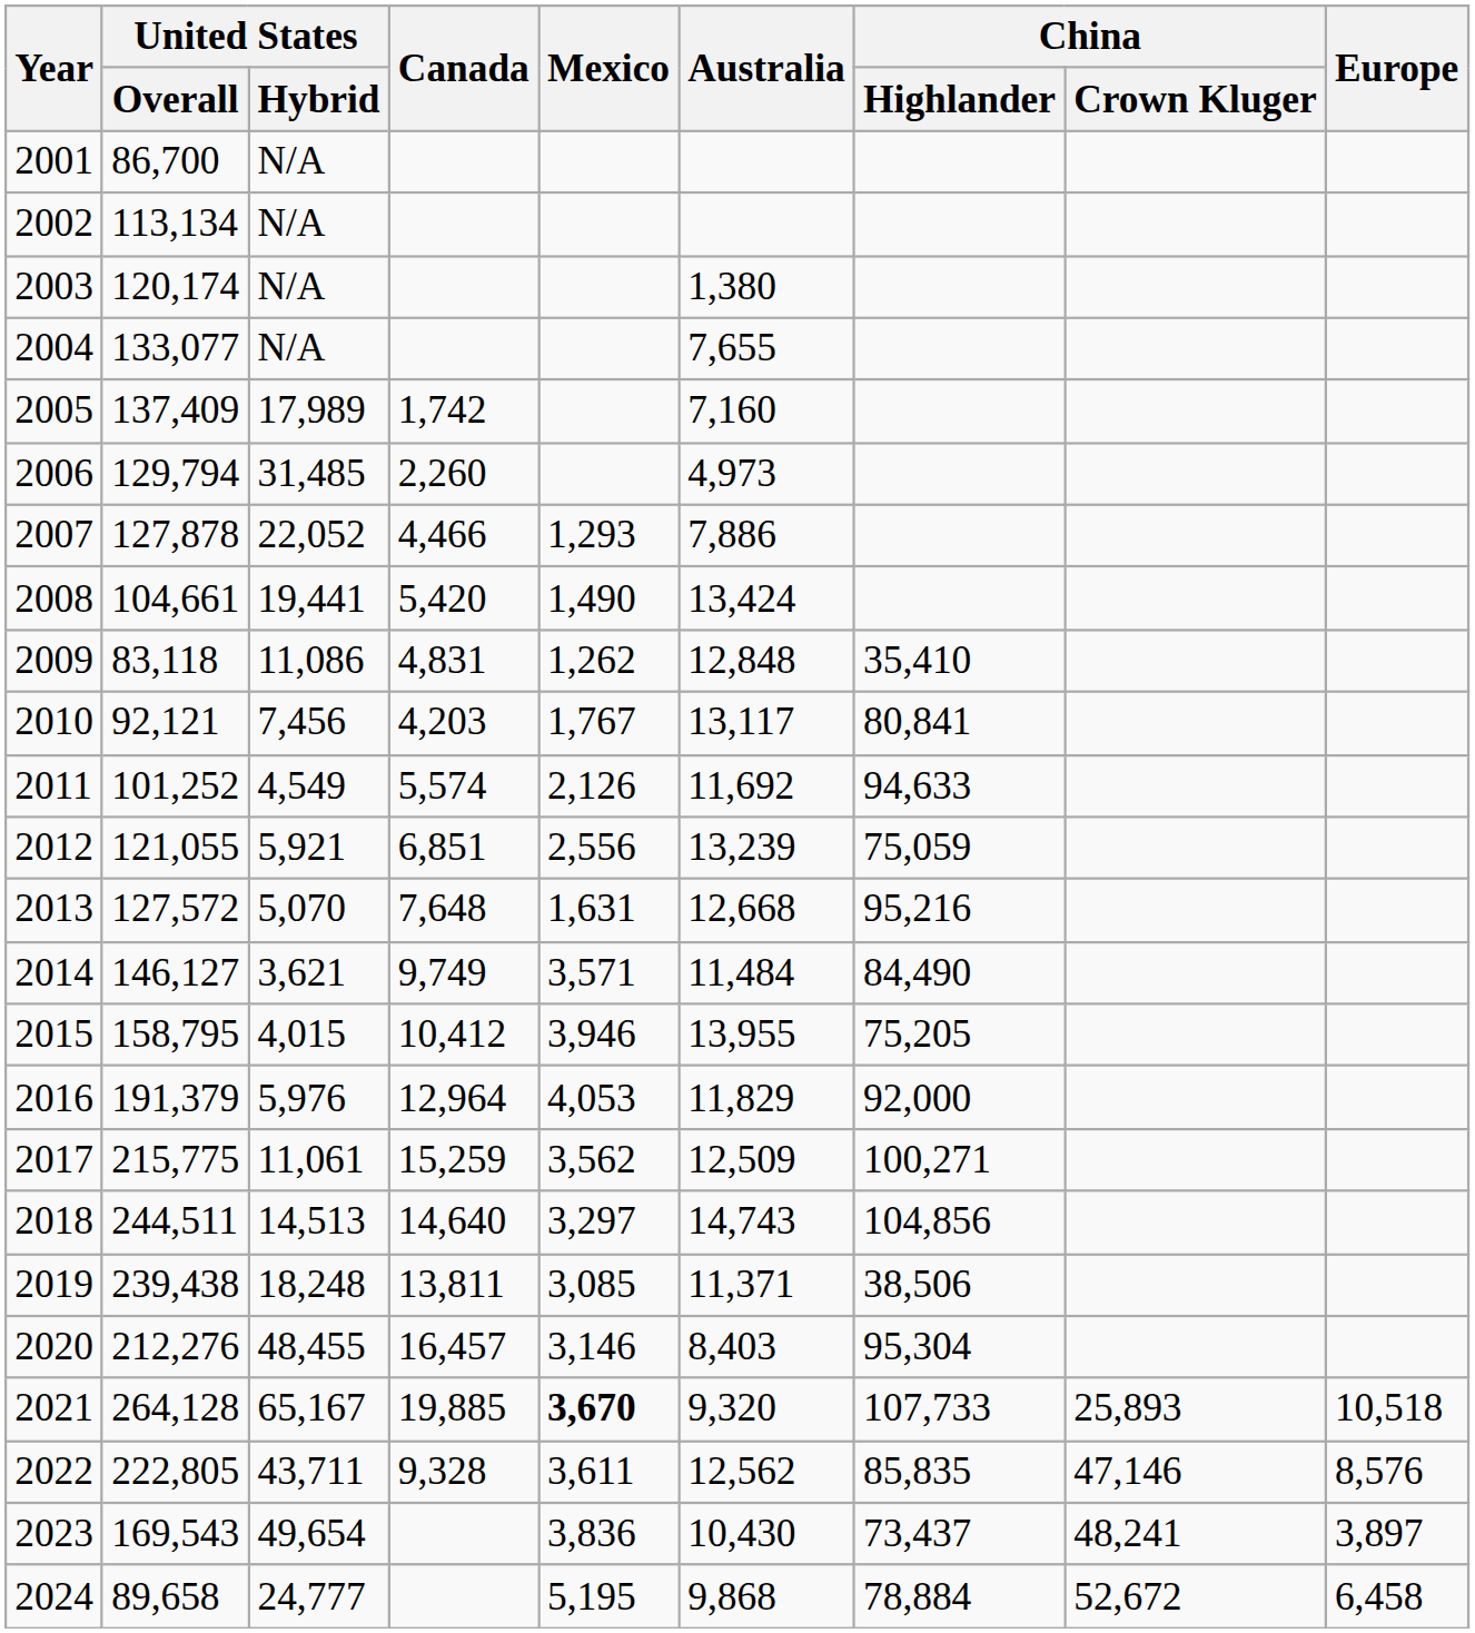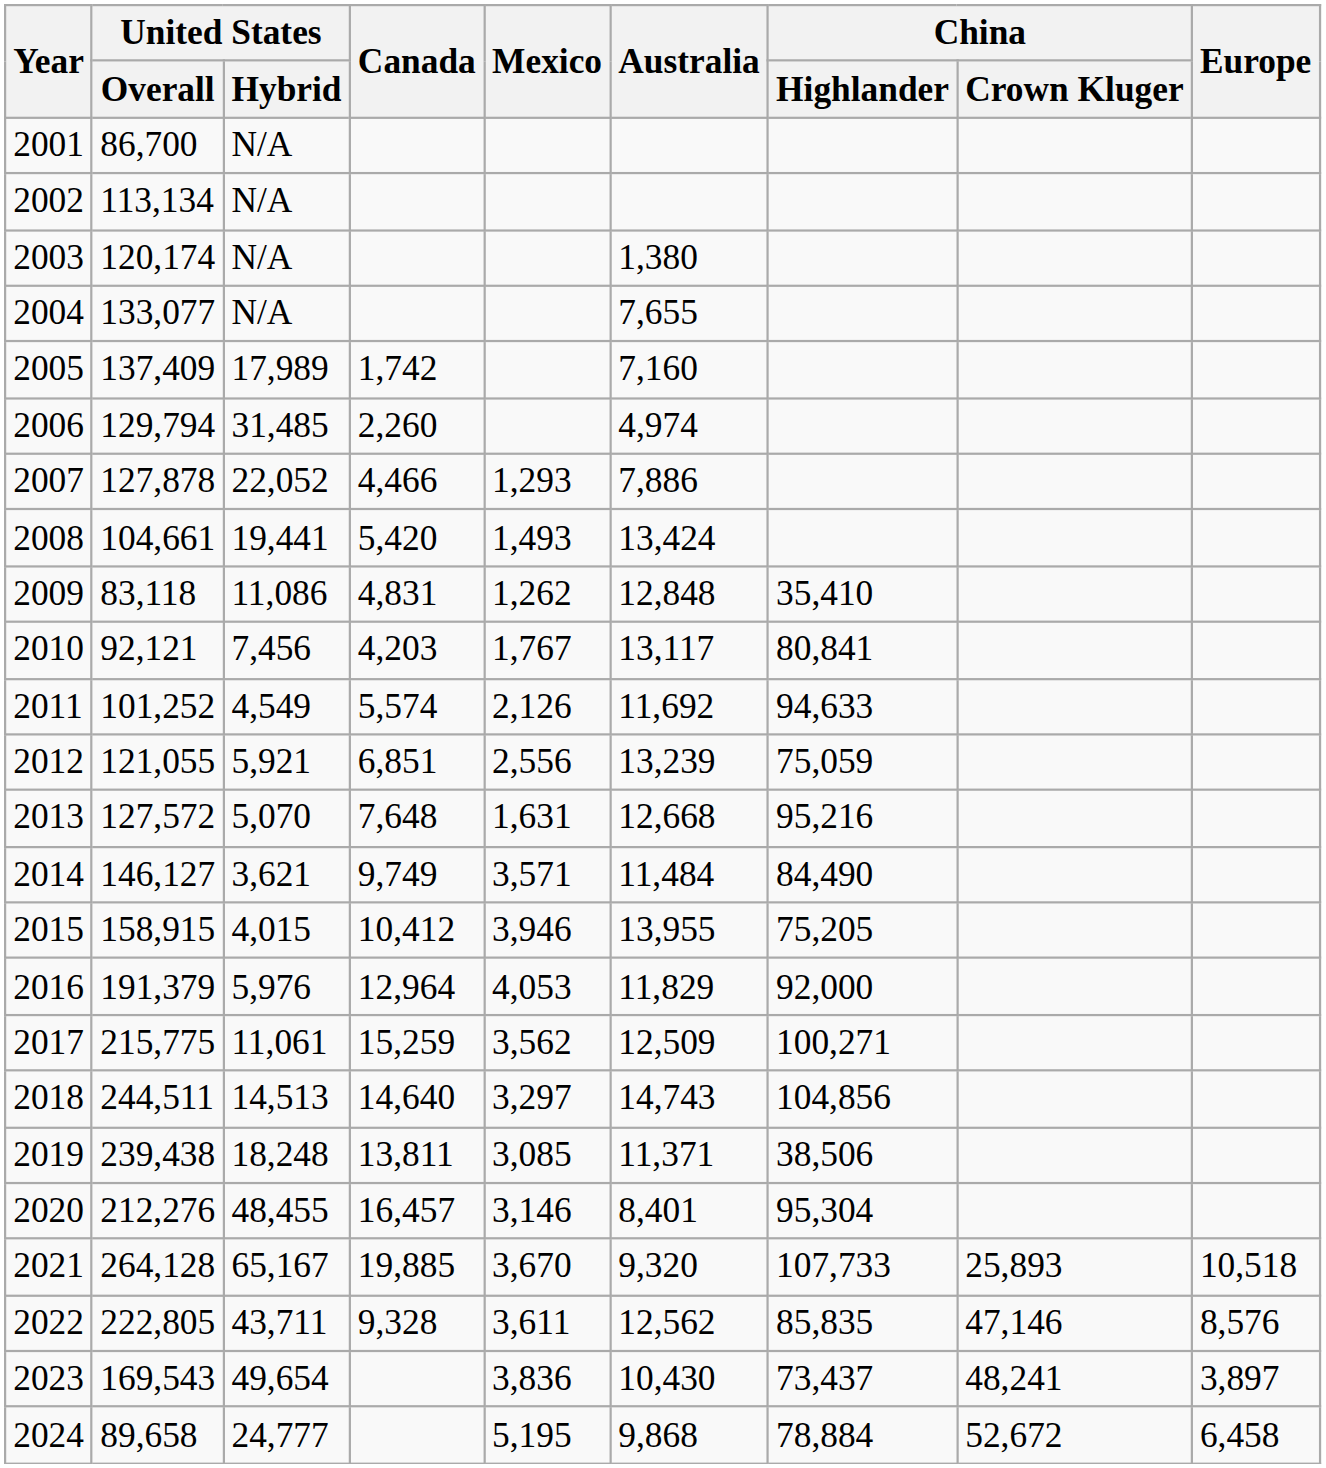2006 | Australia: 4,973 -> 4,974
2008 | Mexico: 1,490 -> 1,493
2015 | United States / Overall: 158,795 -> 158,915
2020 | Australia: 8,403 -> 8,401
2021 | Mexico: bold -> normal
